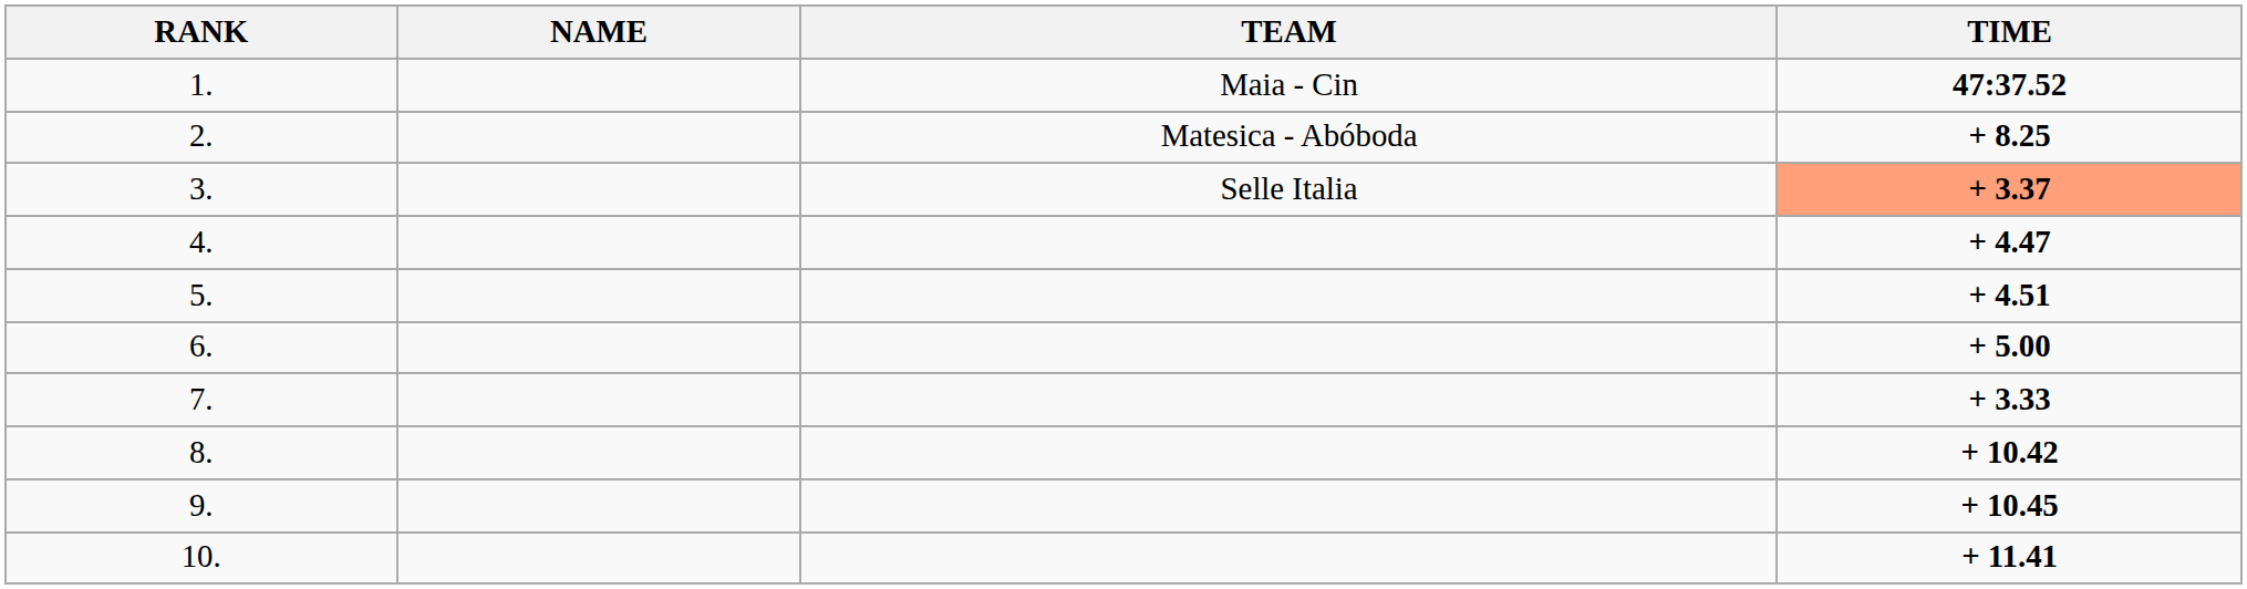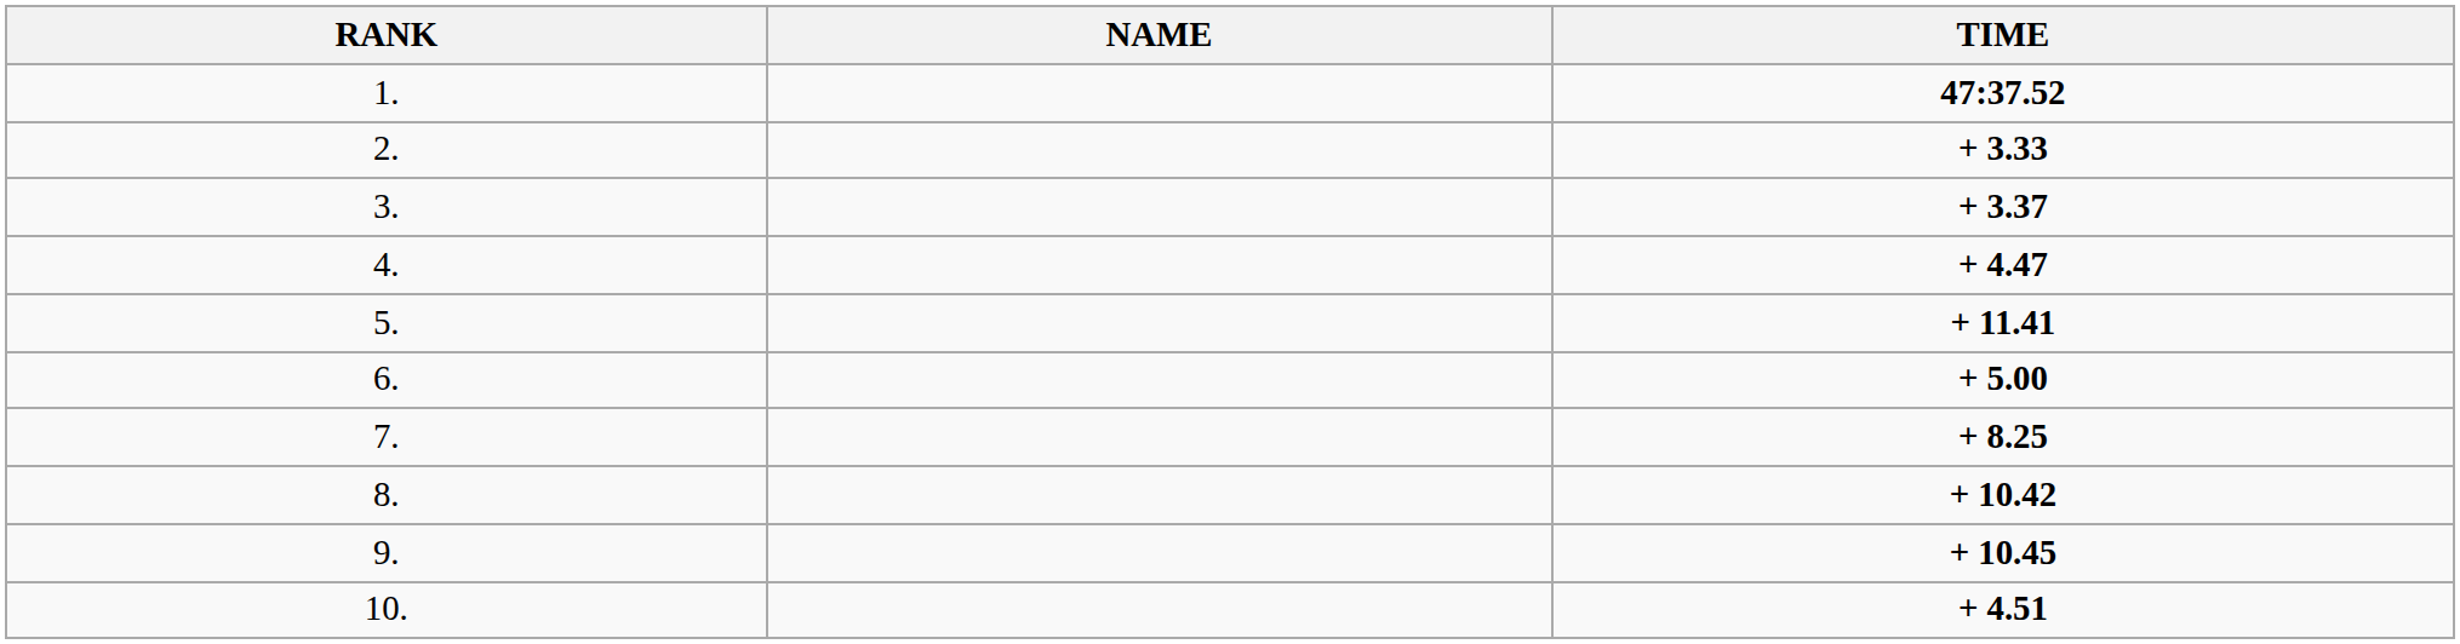- column: TEAM | Maia - Cin | Matesica - Abóboda | Selle Italia
2. | TIME: + 8.25 -> + 3.33
3. | TIME: lightsalmon background -> no background
5. | TIME: + 4.51 -> + 11.41
7. | TIME: + 3.33 -> + 8.25
10. | TIME: + 11.41 -> + 4.51
